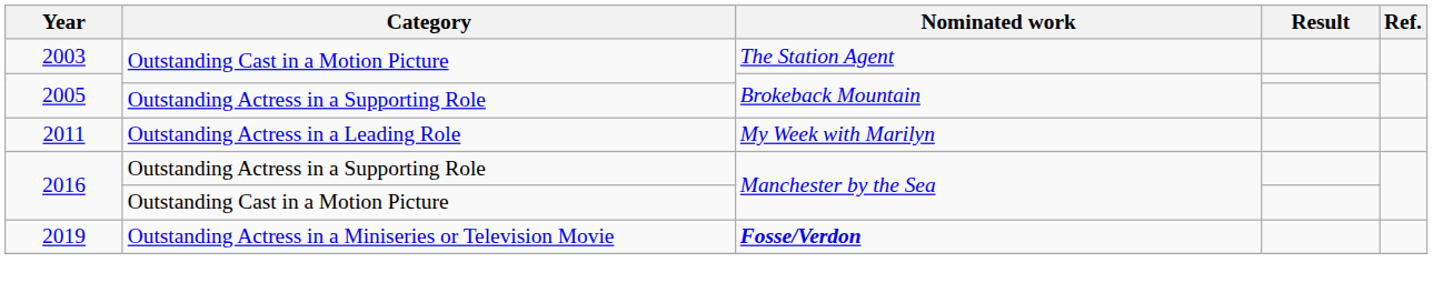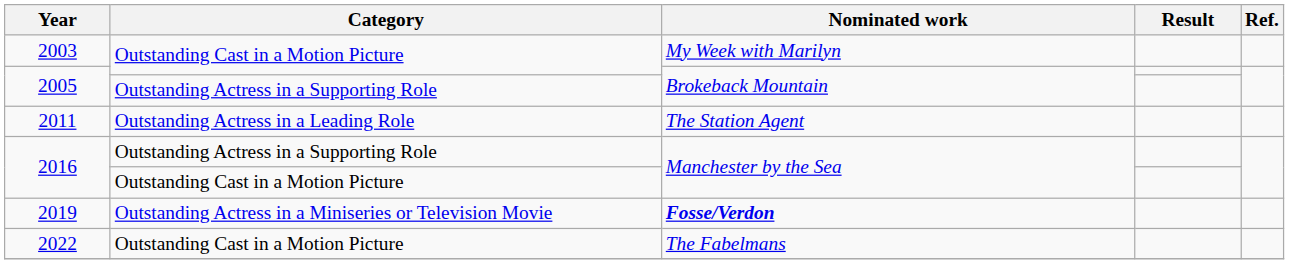2003 | Nominated work: The Station Agent -> My Week with Marilyn
2011 | Nominated work: My Week with Marilyn -> The Station Agent
+ row: 2022 | Outstanding Cast in a Motion Picture | The Fabelmans
